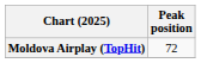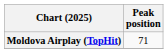Moldova Airplay (TopHit) | Peak position: 72 -> 71
